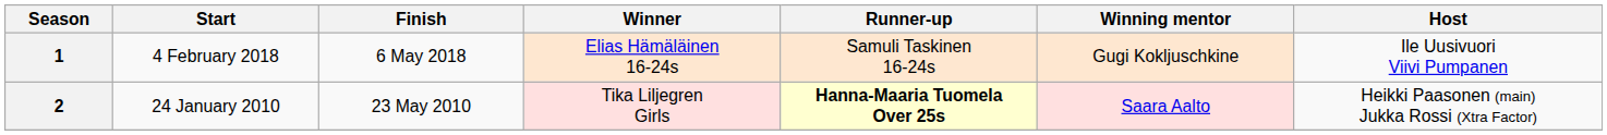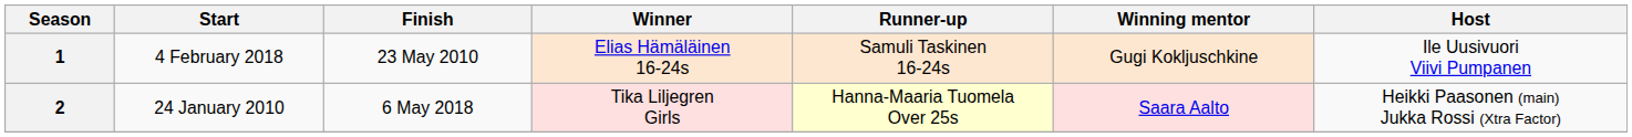1 | Finish: 6 May 2018 -> 23 May 2010
2 | Finish: 23 May 2010 -> 6 May 2018
2 | Runner-up: bold -> normal
